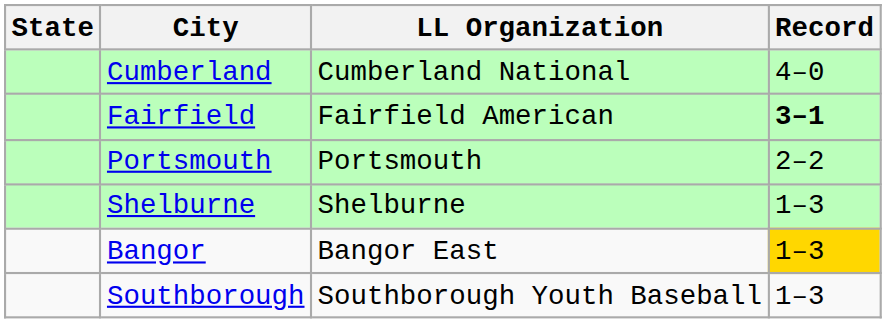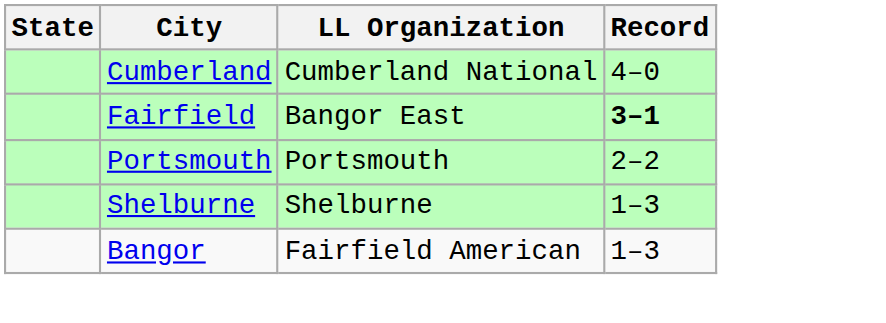Fairfield | LL Organization: Fairfield American -> Bangor East
Bangor | LL Organization: Bangor East -> Fairfield American
Bangor | Record: gold background -> no background
- row: Southborough | Southborough Youth Baseball | 1–3
